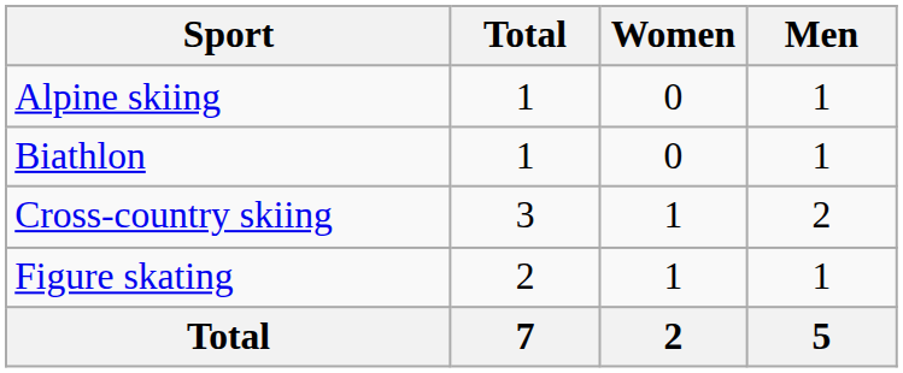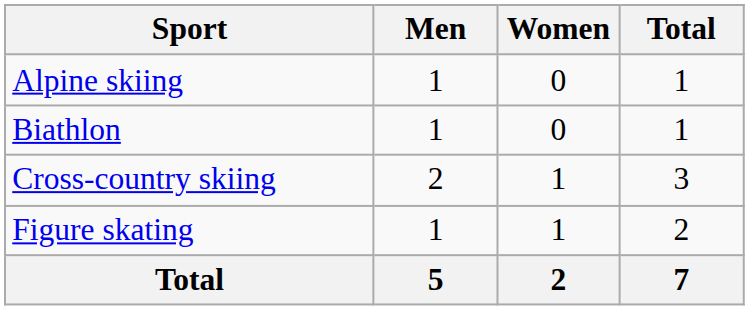columns swapped: Men <-> Total
